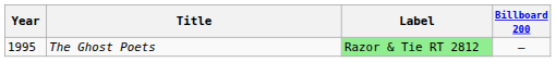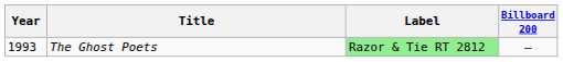The Ghost Poets | Year: 1995 -> 1993
